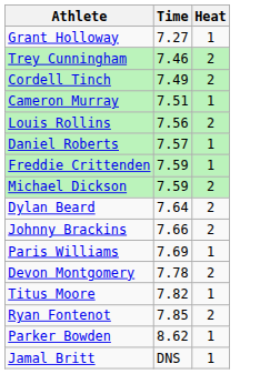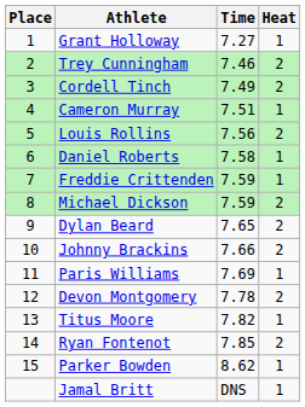+ column: Place | 1 | 2 | 3 | 4 | 5 | 6 | 7 | 8 | 9 | 10 | 11 | 12 | 13 | 14 | 15
Daniel Roberts | Time: 7.57 -> 7.58
Dylan Beard | Time: 7.64 -> 7.65
